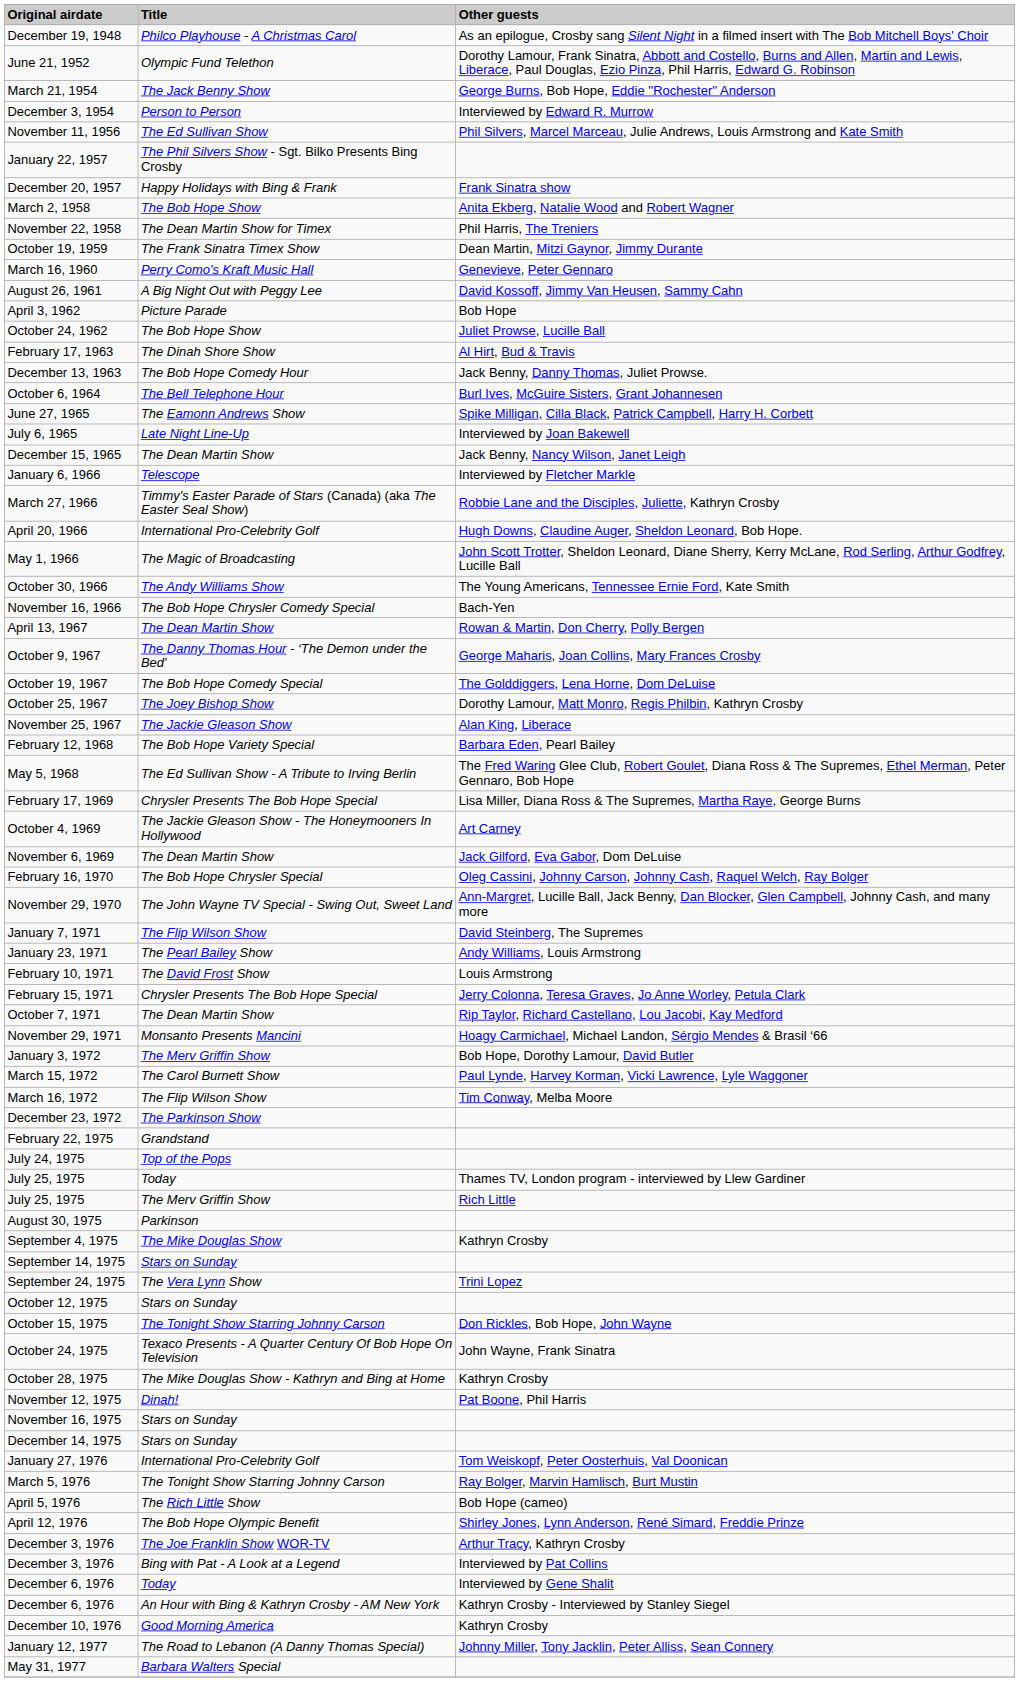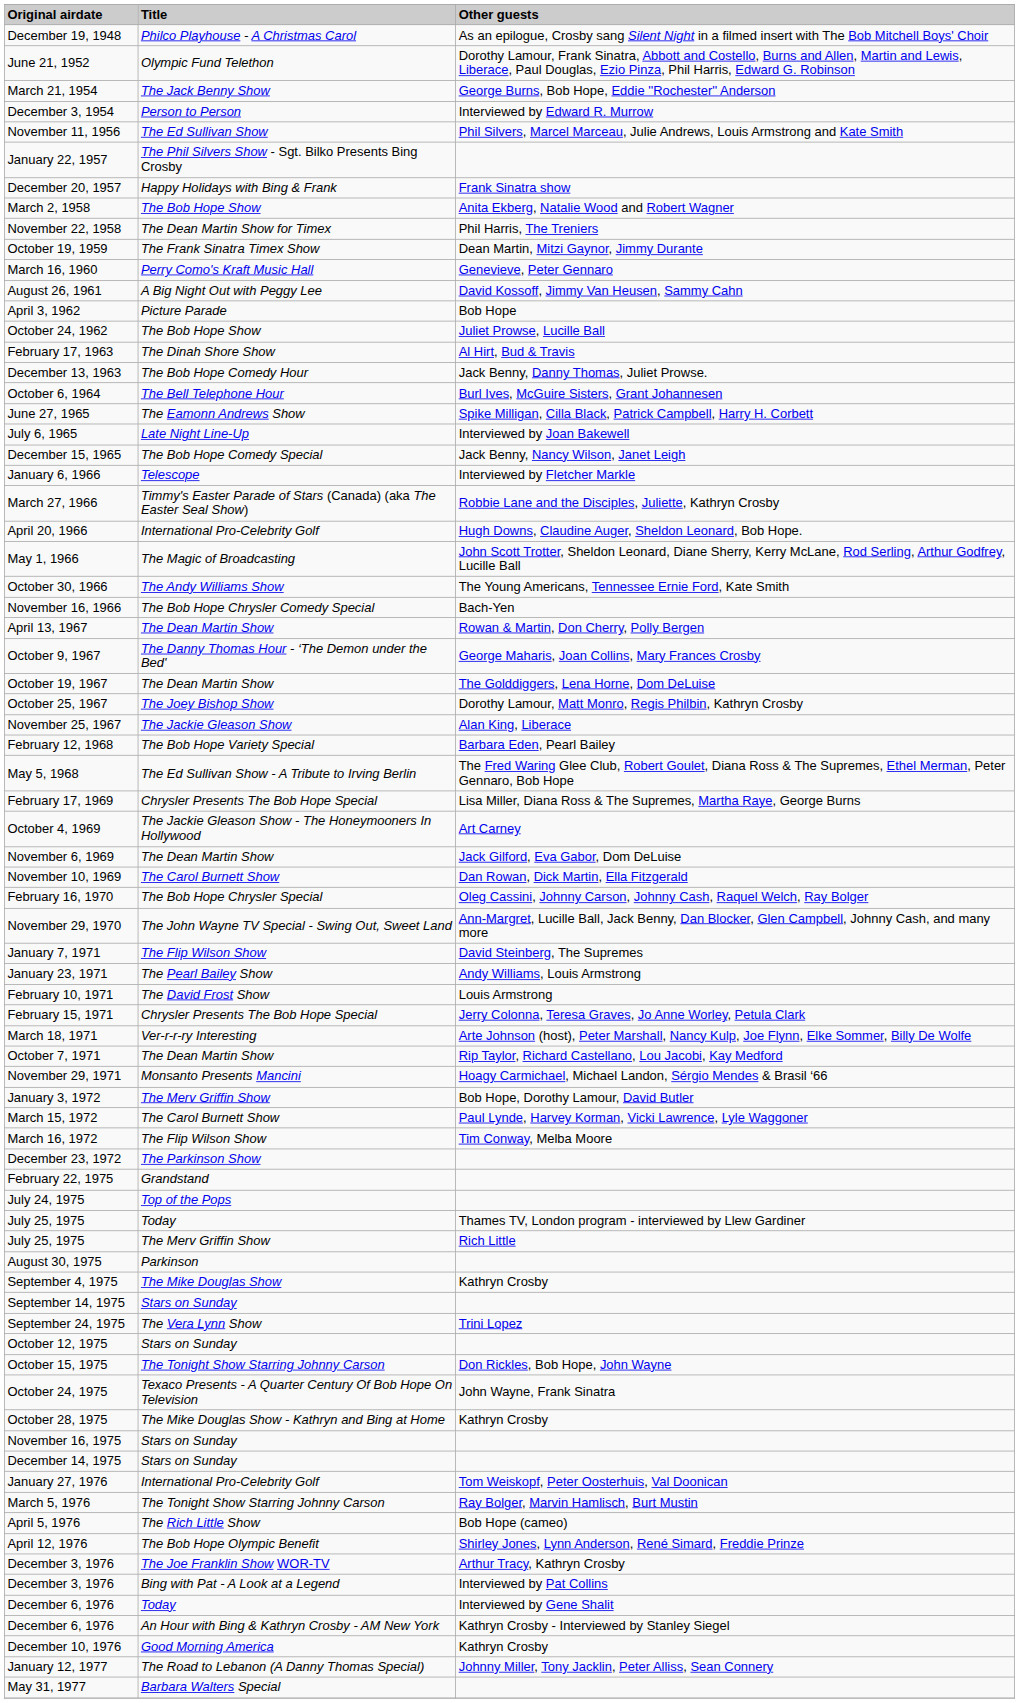December 15, 1965 | Title: The Dean Martin Show -> The Bob Hope Comedy Special
October 19, 1967 | Title: The Bob Hope Comedy Special -> The Dean Martin Show
+ row: November 10, 1969 | The Carol Burnett Show | Dan Rowan, Dick Martin, Ella Fitzgerald
+ row: March 18, 1971 | Ver-r-r-ry Interesting | Arte Johnson (host), Peter Marshall, Nancy Kulp, Joe Flynn, Elke Sommer, Billy De Wolfe
- row: November 12, 1975 | Dinah! | Pat Boone, Phil Harris
